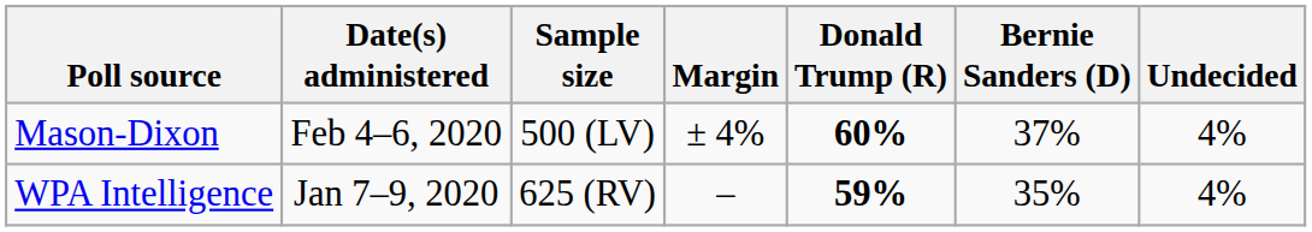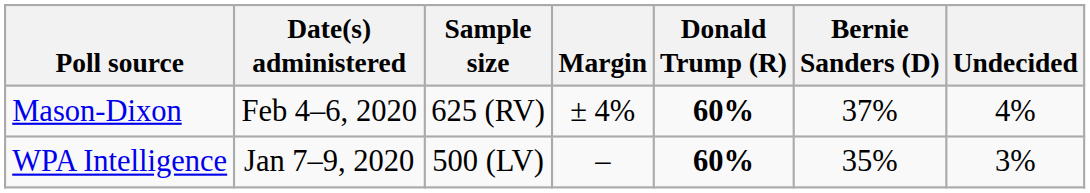Mason-Dixon | Sample size: 500 (LV) -> 625 (RV)
WPA Intelligence | Sample size: 625 (RV) -> 500 (LV)
WPA Intelligence | Donald Trump (R): 59% -> 60%
WPA Intelligence | Undecided: 4% -> 3%
